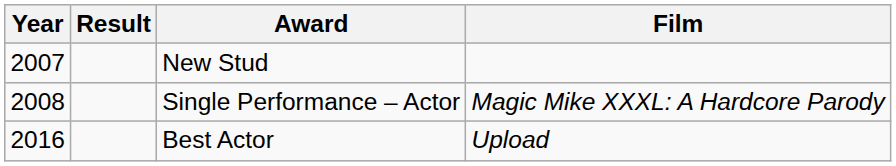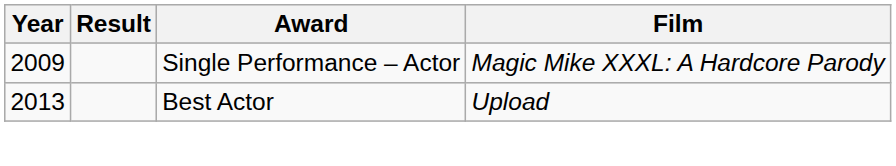- row: 2007 | New Stud
Single Performance – Actor | Year: 2008 -> 2009
Best Actor | Year: 2016 -> 2013
